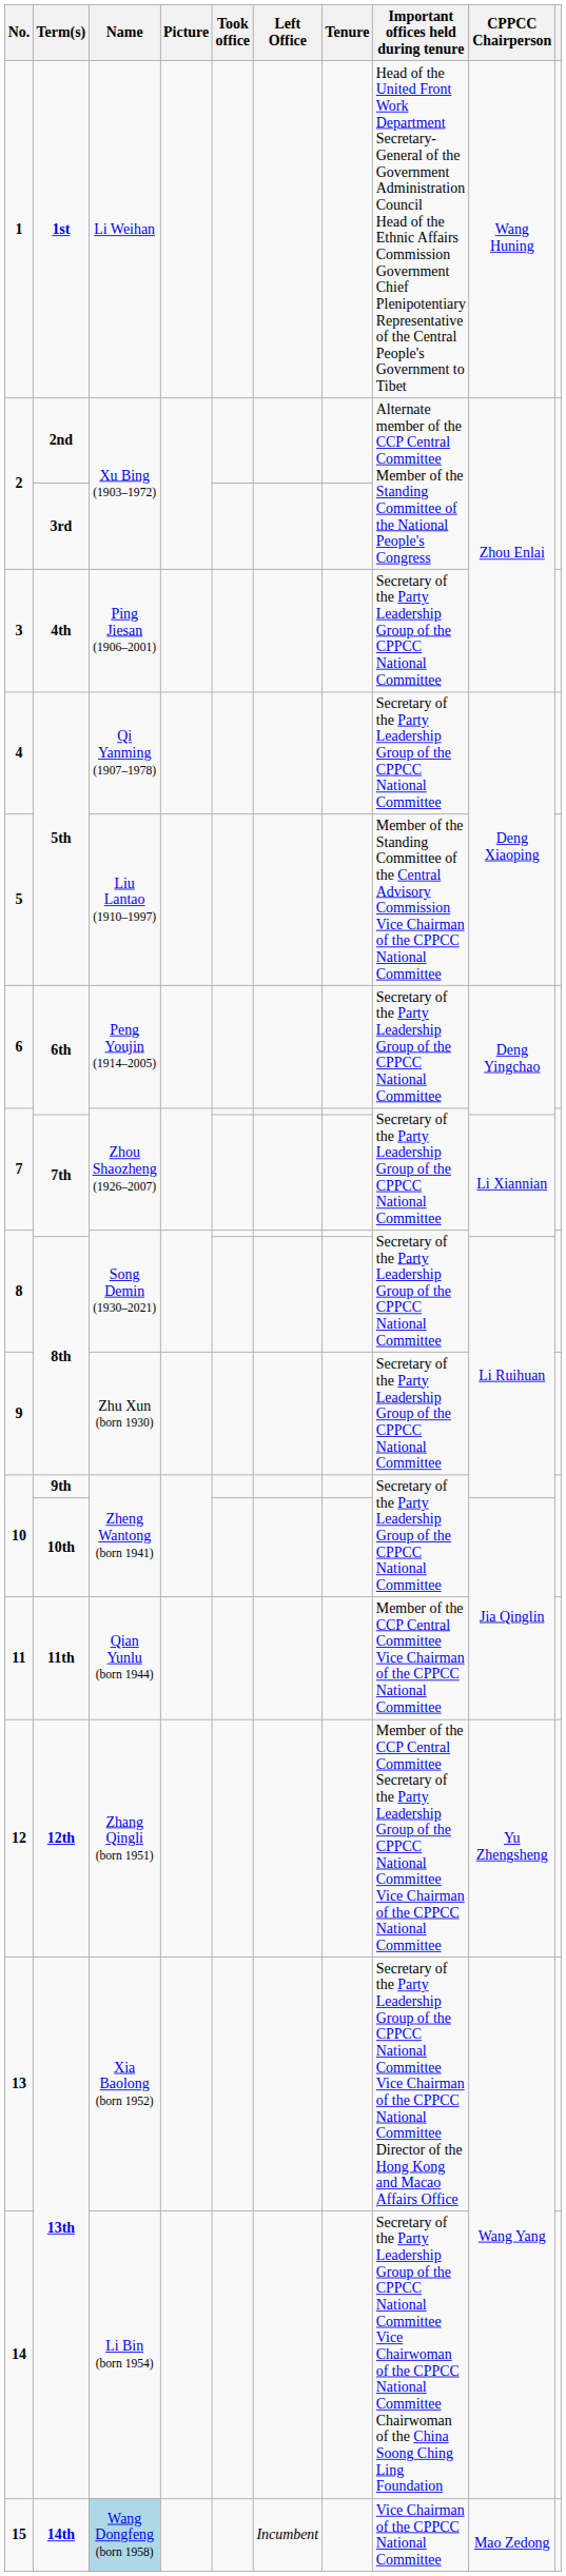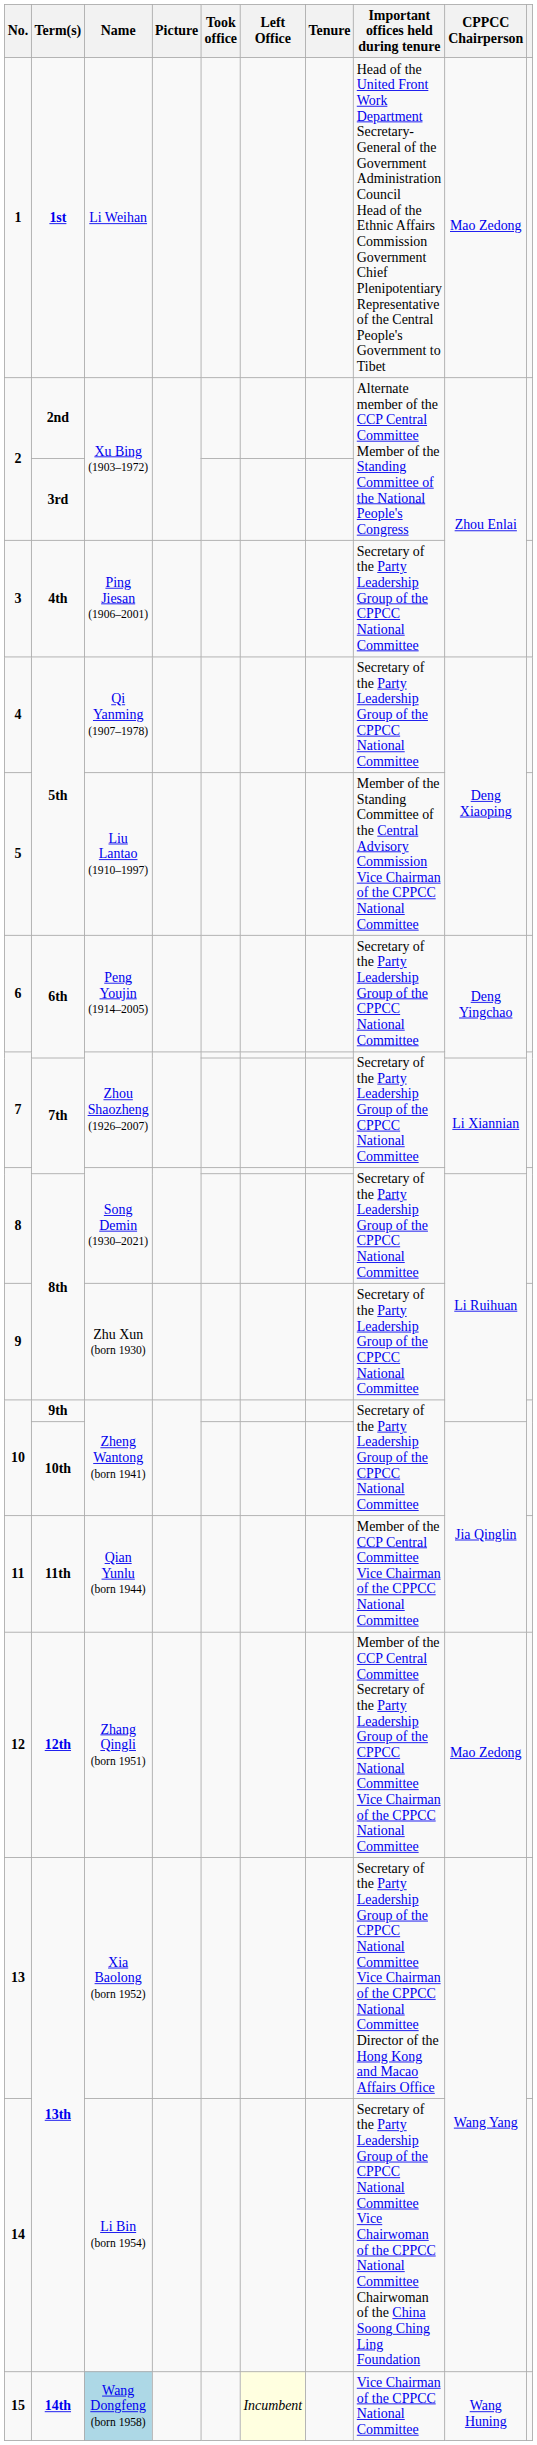1 | CPPCC Chairperson: Wang Huning -> Mao Zedong
12 | CPPCC Chairperson: Yu Zhengsheng -> Mao Zedong
15 | Left Office: no background -> lightyellow background
15 | CPPCC Chairperson: Mao Zedong -> Wang Huning
